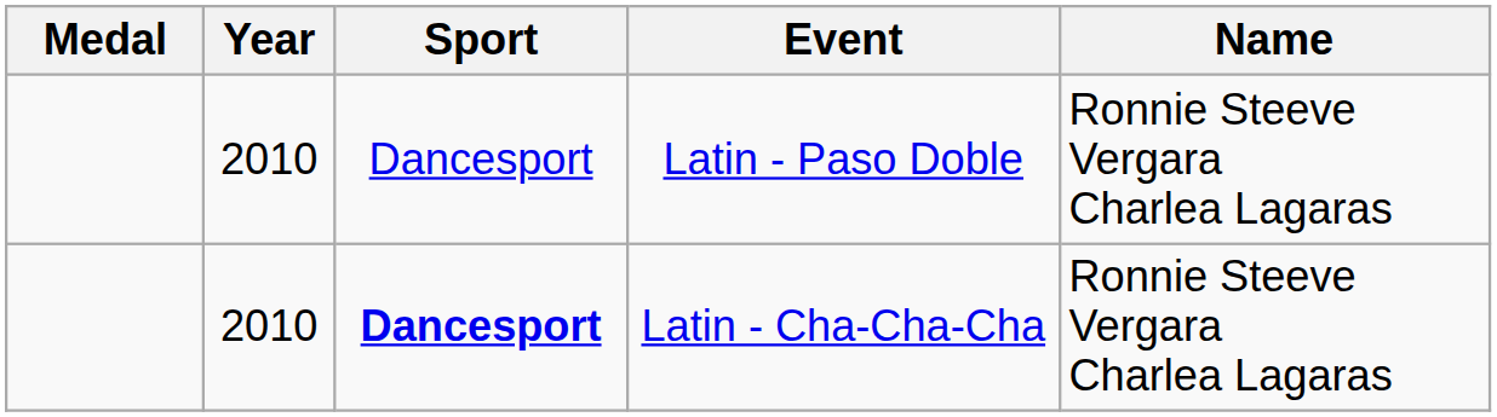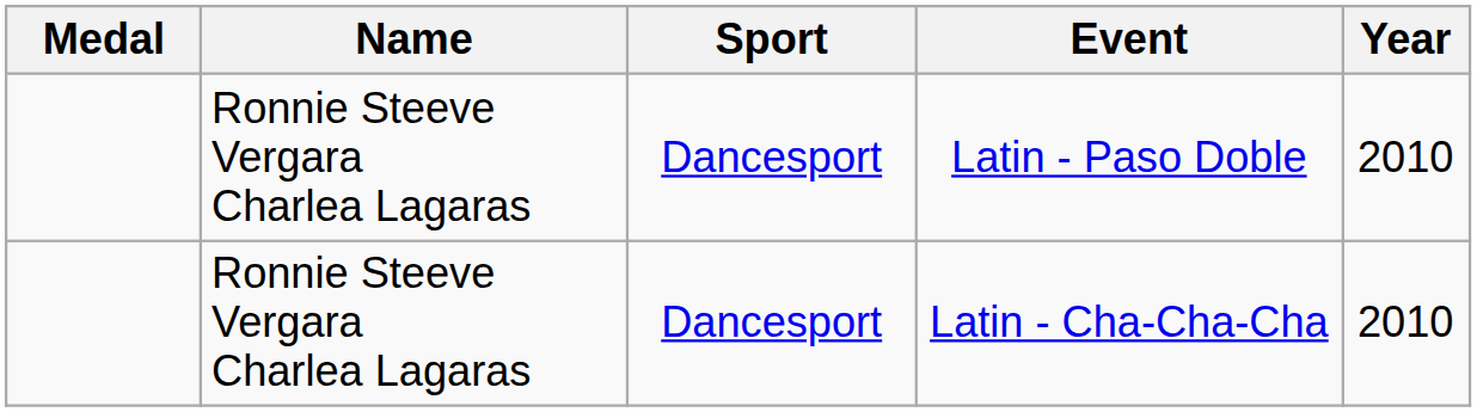columns swapped: Name <-> Year
Latin - Cha-Cha-Cha | Sport: bold -> normal
